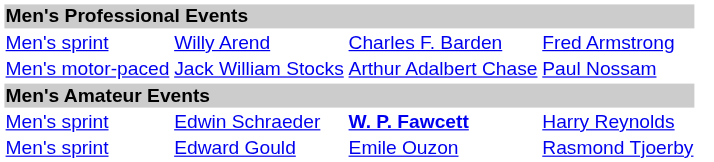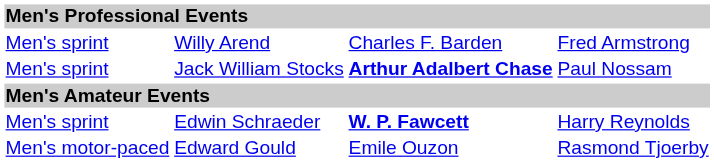Jack William Stocks | column 1: Men's motor-paced -> Men's sprint
Jack William Stocks | column 3: normal -> bold
Edward Gould | column 1: Men's sprint -> Men's motor-paced
